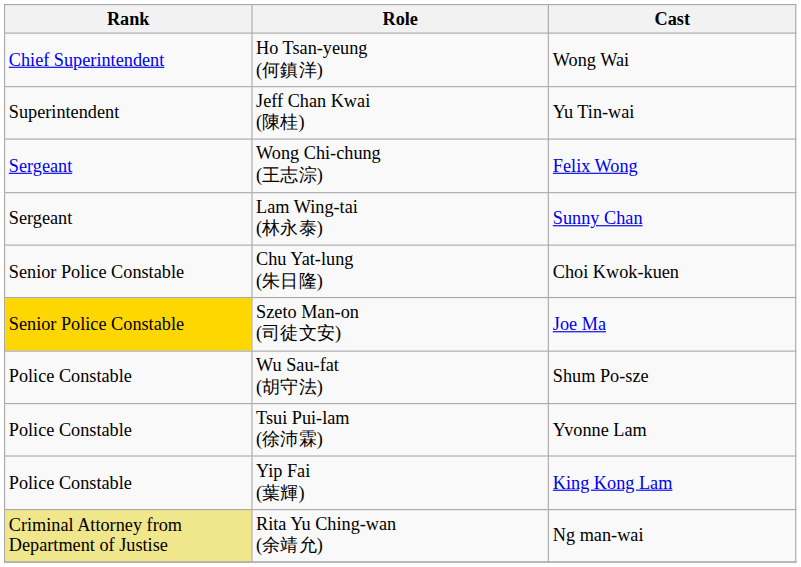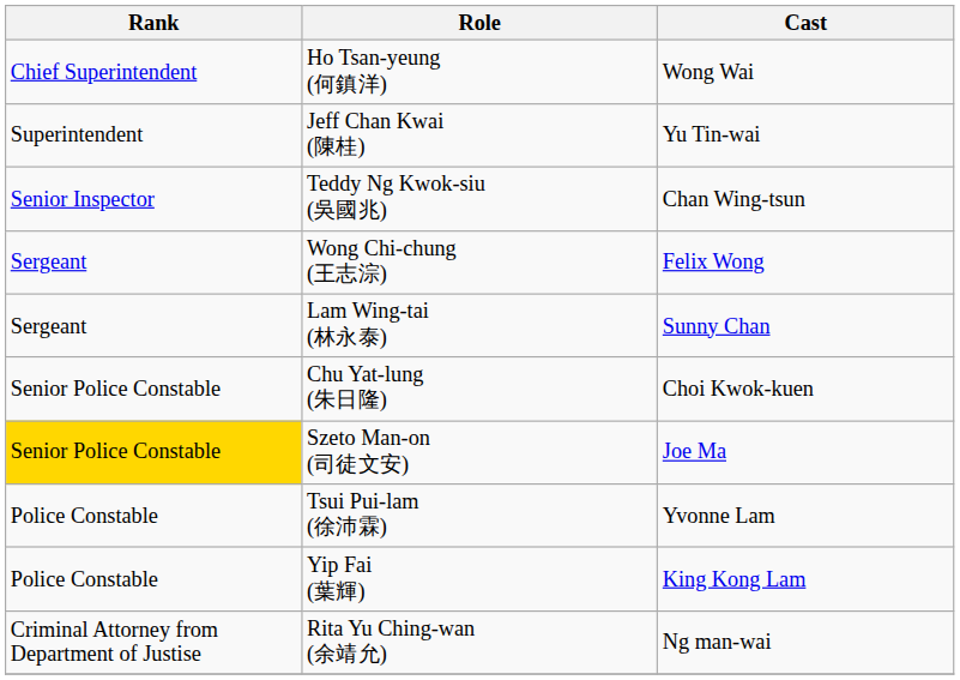+ row: Senior Inspector | Teddy Ng Kwok-siu (吳國兆) | Chan Wing-tsun
- row: Police Constable | Wu Sau-fat (胡守法) | Shum Po-sze
Rita Yu Ching-wan (余靖允) | Rank: khaki background -> no background
